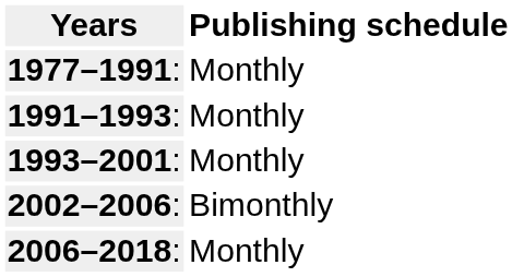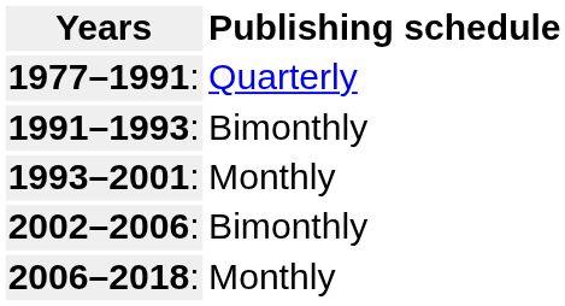1977–1991: | column 2: Monthly -> Quarterly
1991–1993: | column 2: Monthly -> Bimonthly
